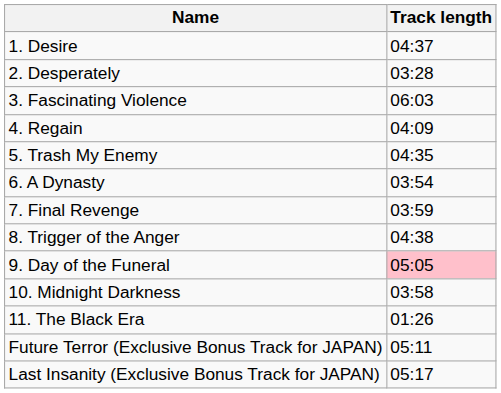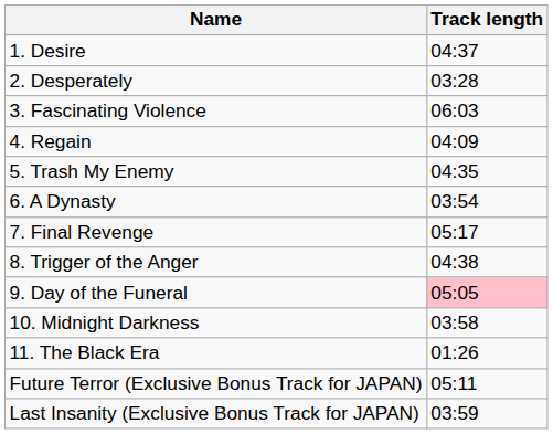7. Final Revenge | Track length: 03:59 -> 05:17
Last Insanity (Exclusive Bonus Track for JAPAN) | Track length: 05:17 -> 03:59
